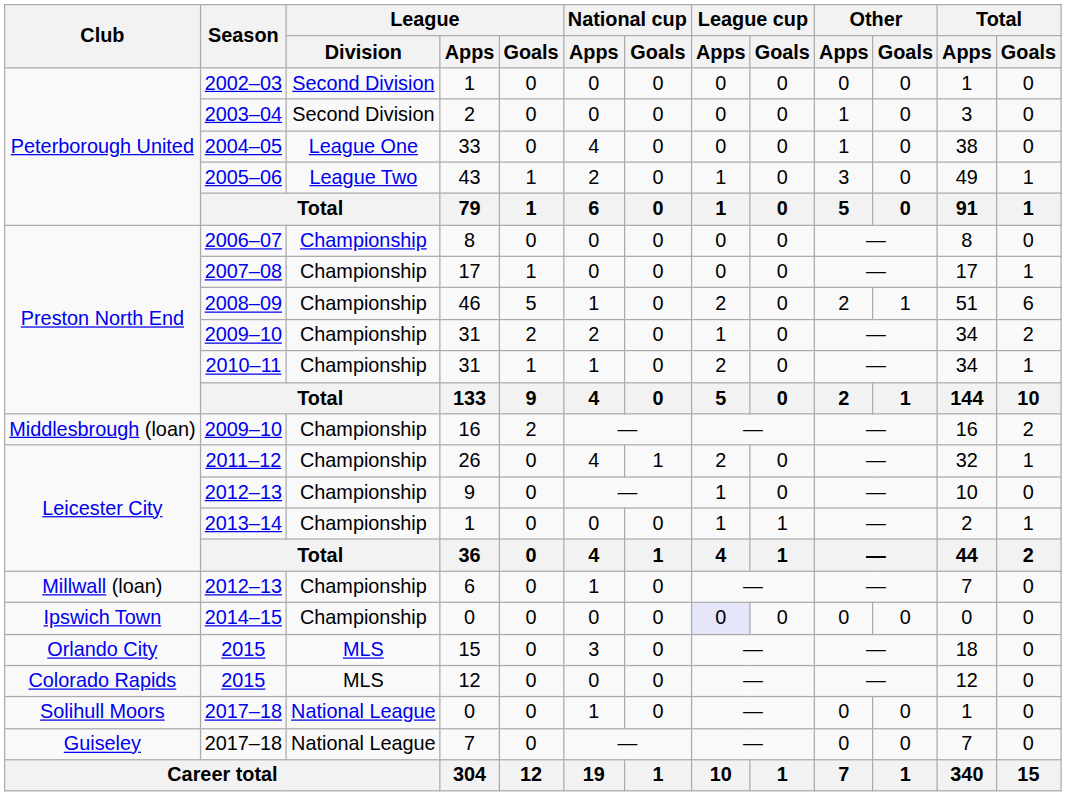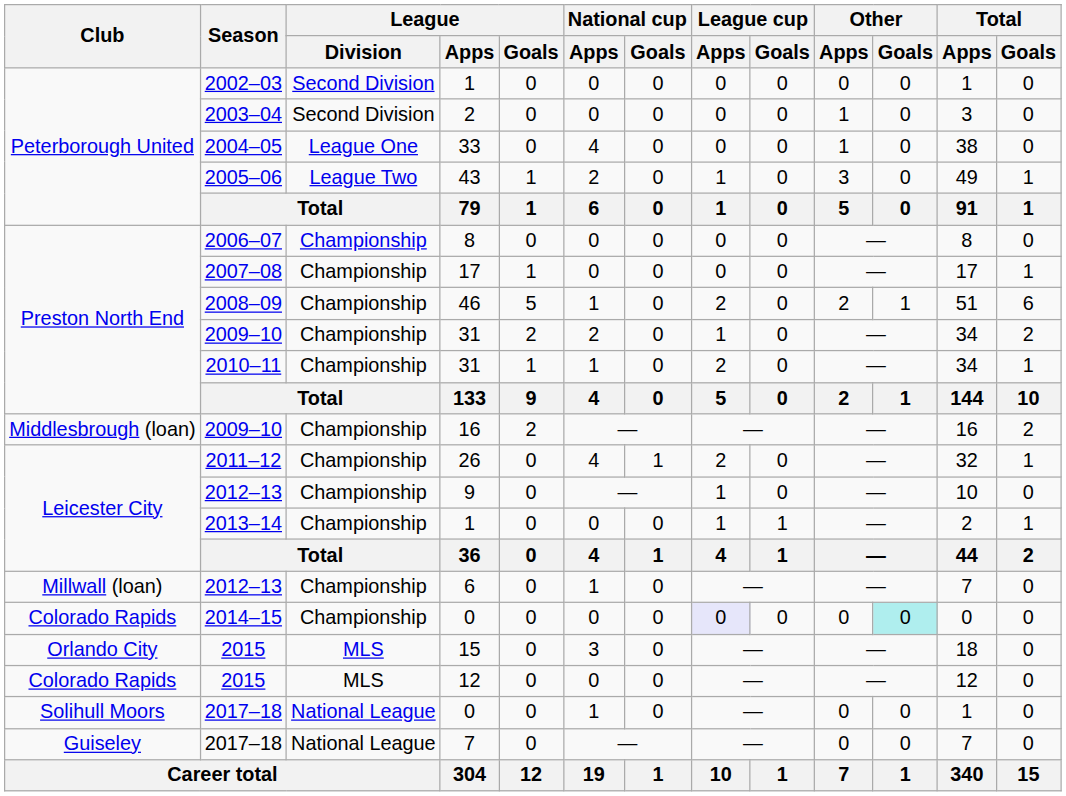2014–15 / 0 | Club: Ipswich Town -> Colorado Rapids
2014–15 / 0 | Other / Goals: no background -> paleturquoise background
